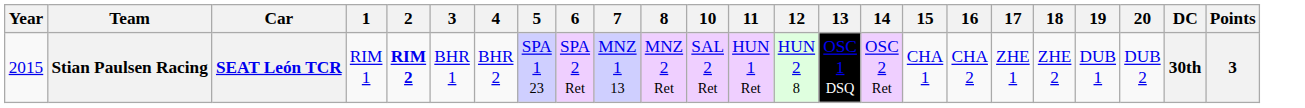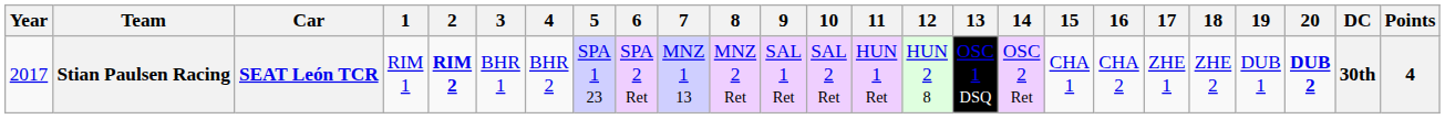+ column: 9 | SAL 1 Ret
Stian Paulsen Racing | Year: 2015 -> 2017
Stian Paulsen Racing | 20: normal -> bold
Stian Paulsen Racing | Points: 3 -> 4
